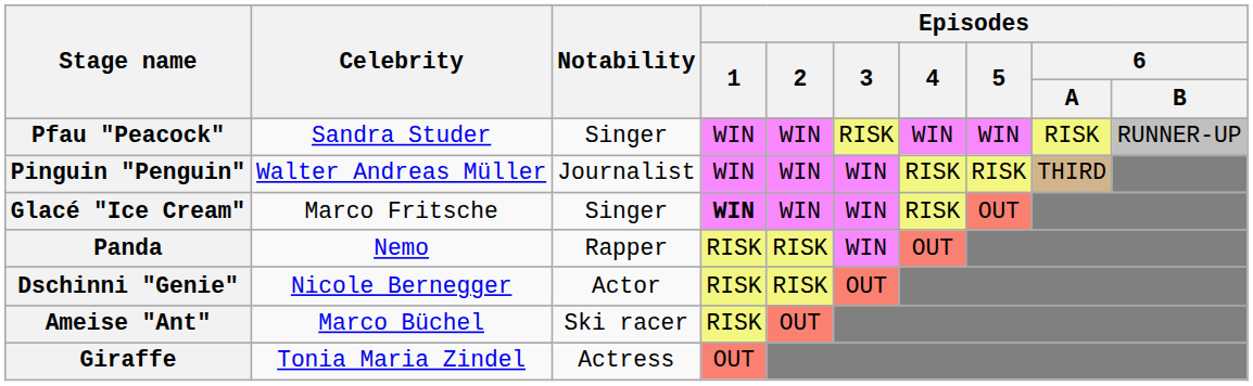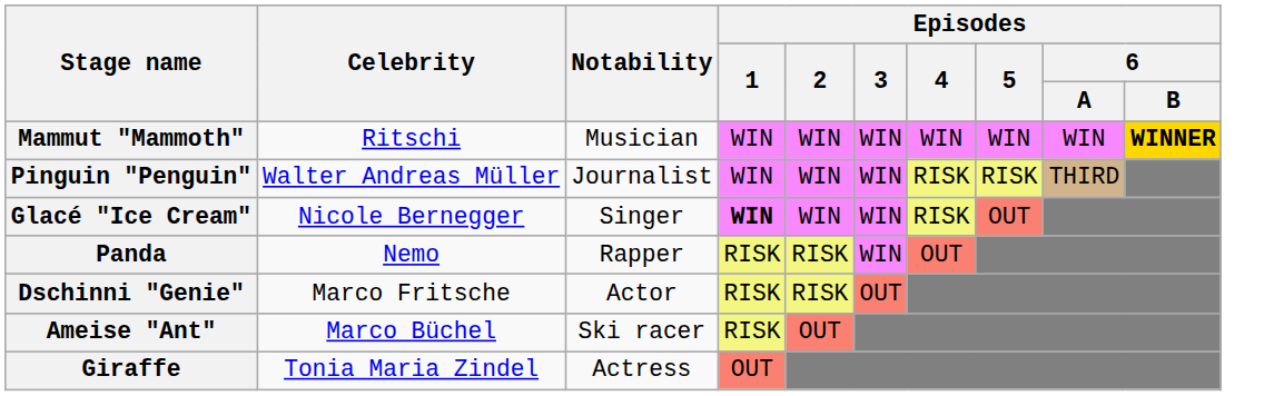+ row: Mammut "Mammoth" | Ritschi | Musician | WIN | WIN | WIN | WIN | WIN | WIN | WINNER
- row: Pfau "Peacock" | Sandra Studer | Singer | WIN | WIN | RISK | WIN | WIN | RISK | RUNNER-UP
Glacé "Ice Cream" | Celebrity: Marco Fritsche -> Nicole Bernegger
Dschinni "Genie" | Celebrity: Nicole Bernegger -> Marco Fritsche
